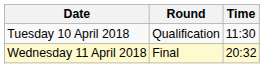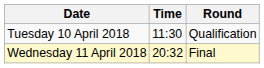columns swapped: Time <-> Round
